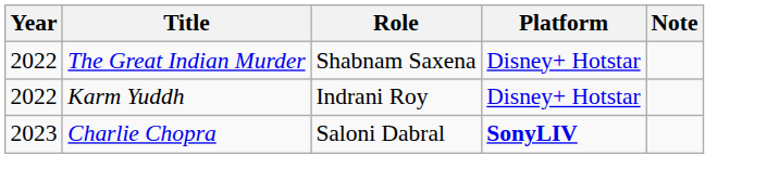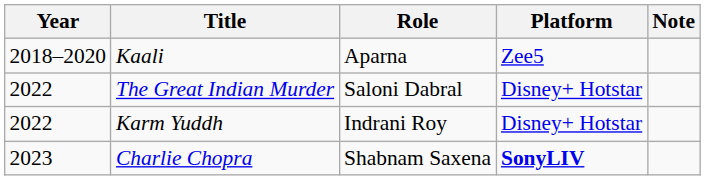+ row: 2018–2020 | Kaali | Aparna | Zee5
The Great Indian Murder | Role: Shabnam Saxena -> Saloni Dabral
Charlie Chopra | Role: Saloni Dabral -> Shabnam Saxena
